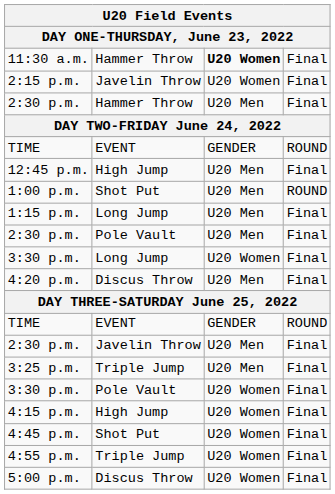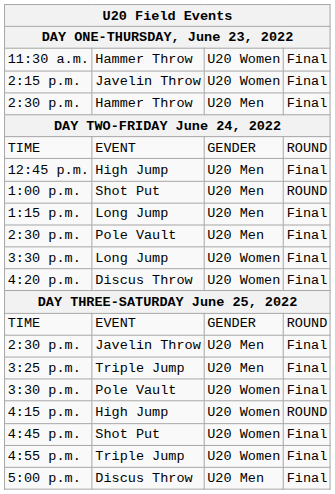11:30 a.m. | column 3: bold -> normal
4:20 p.m. | column 3: U20 Men -> U20 Women
4:15 p.m. | column 4: Final -> ROUND
5:00 p.m. | column 3: U20 Women -> U20 Men
